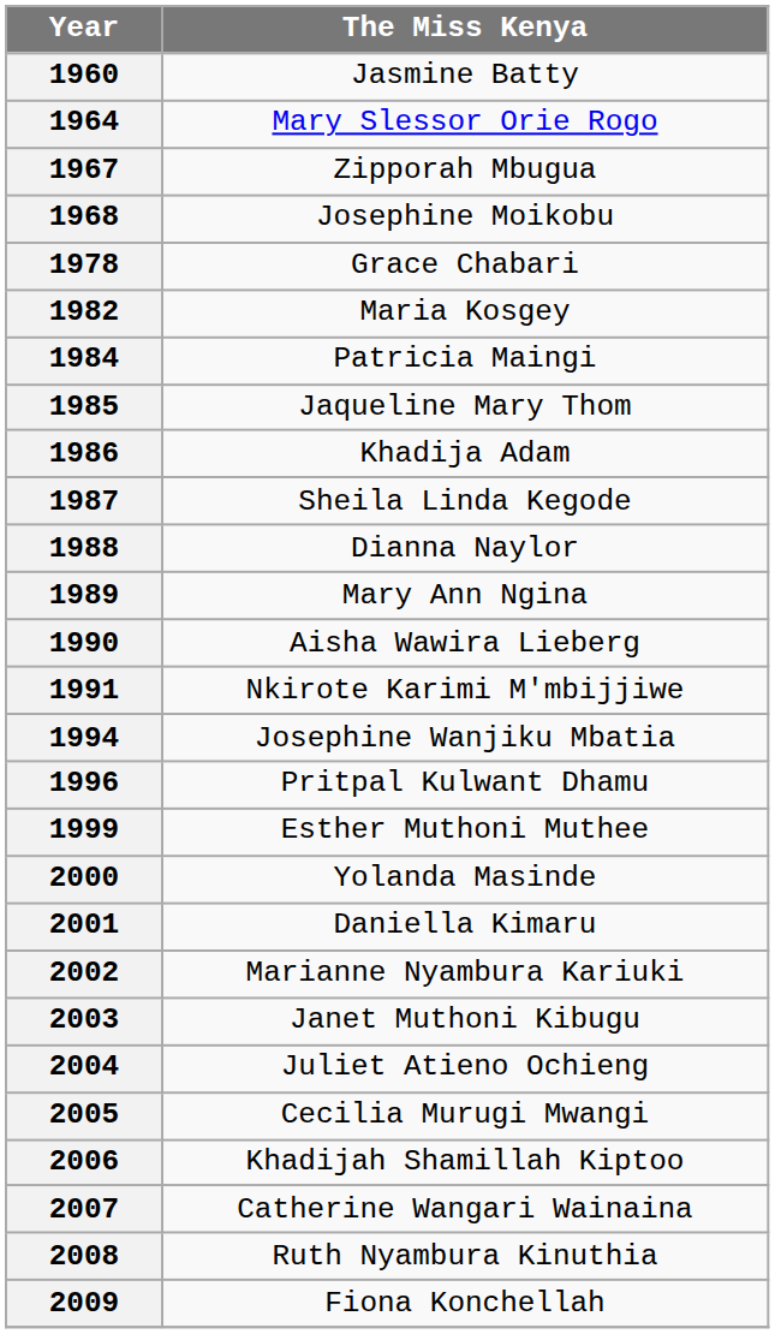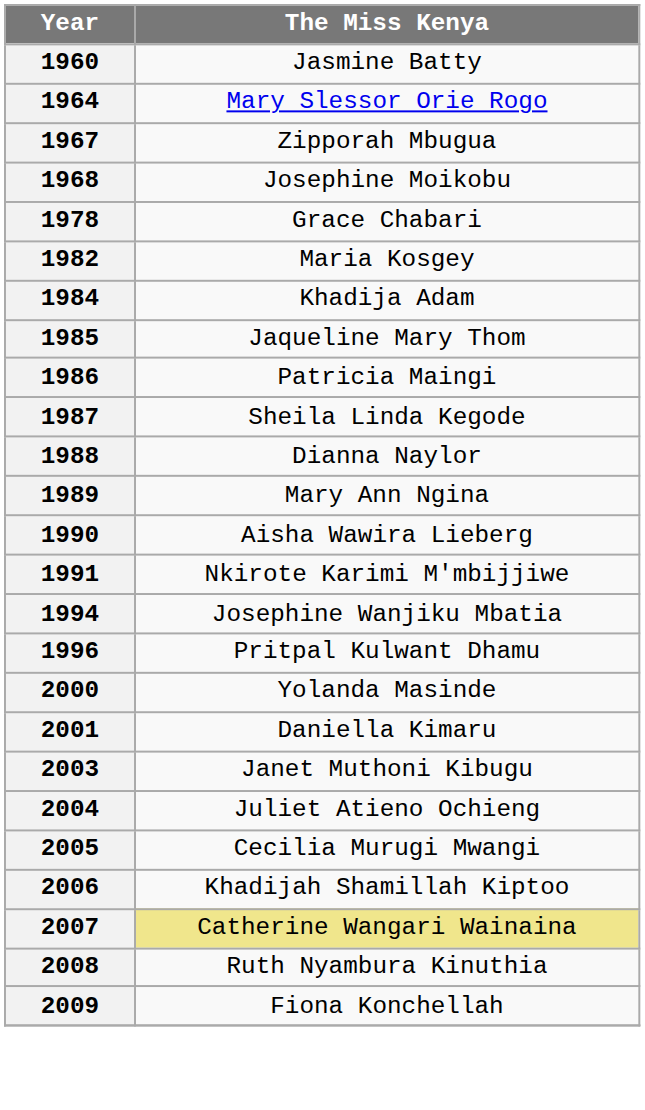1984 | The Miss Kenya: Patricia Maingi -> Khadija Adam
1986 | The Miss Kenya: Khadija Adam -> Patricia Maingi
- row: 1999 | Esther Muthoni Muthee
- row: 2002 | Marianne Nyambura Kariuki
2007 | The Miss Kenya: no background -> khaki background
